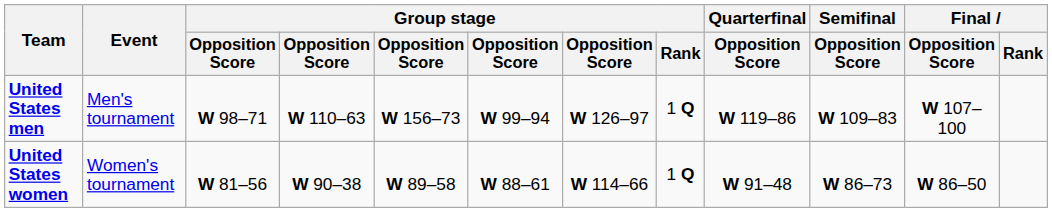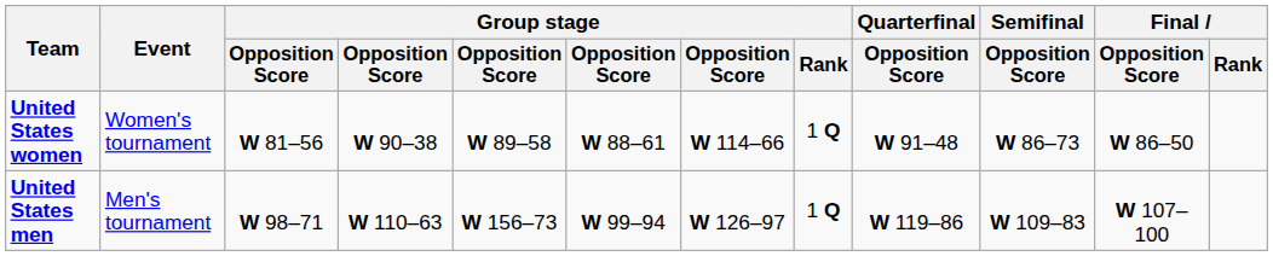rows swapped: United States men <-> United States women
